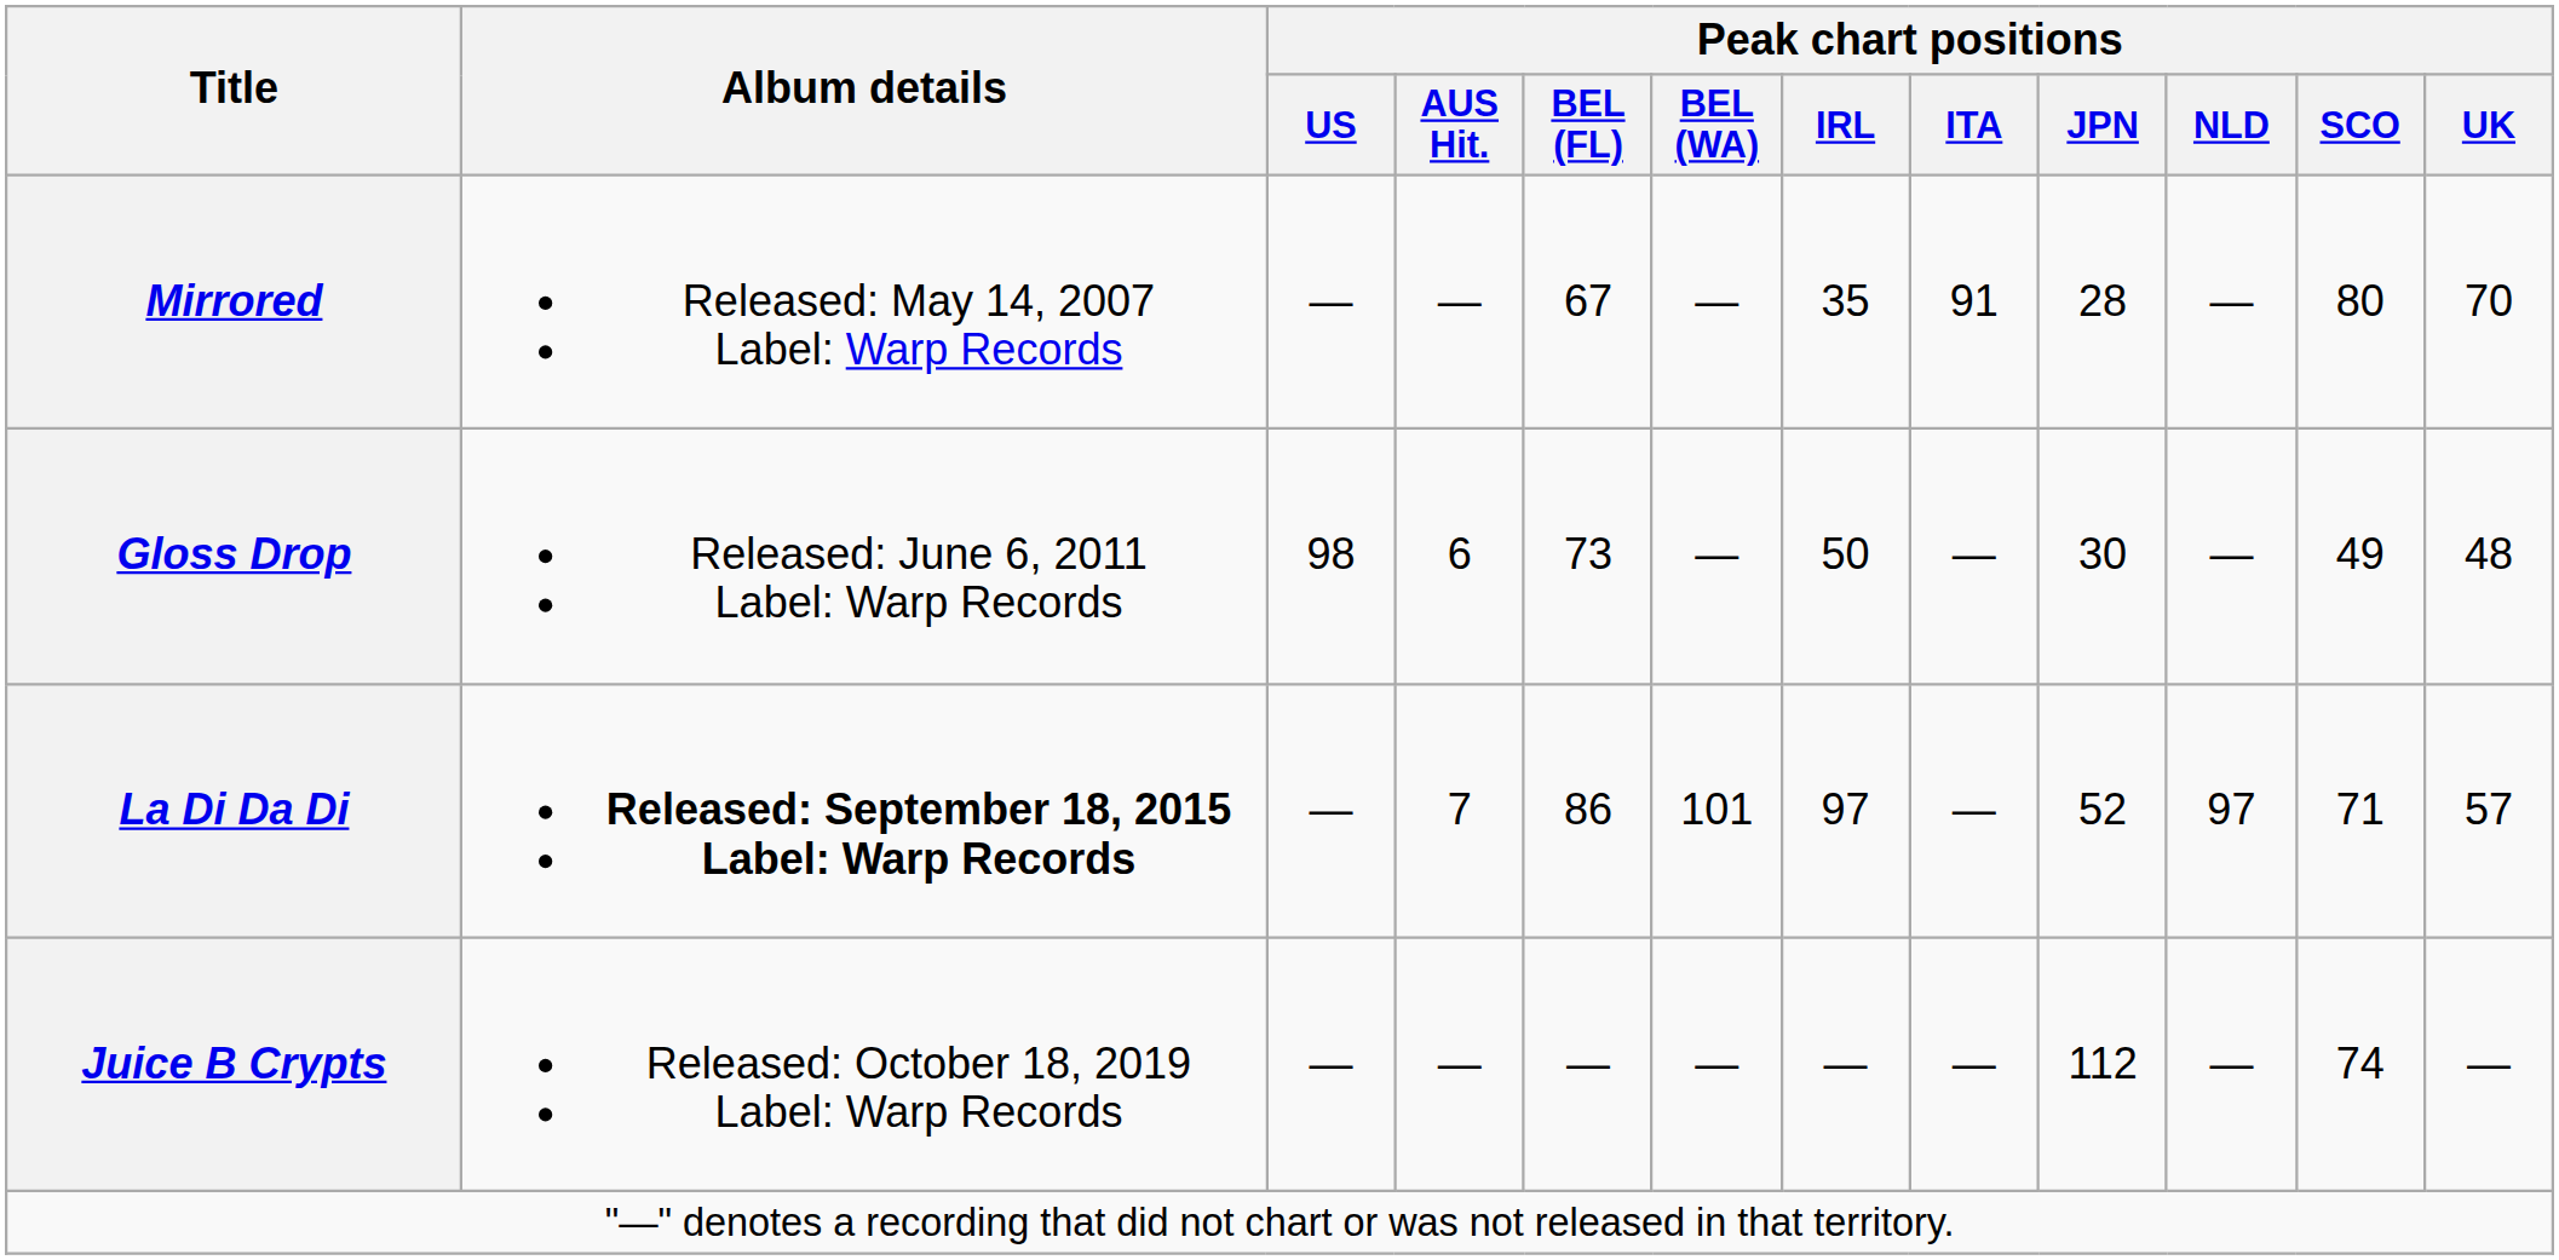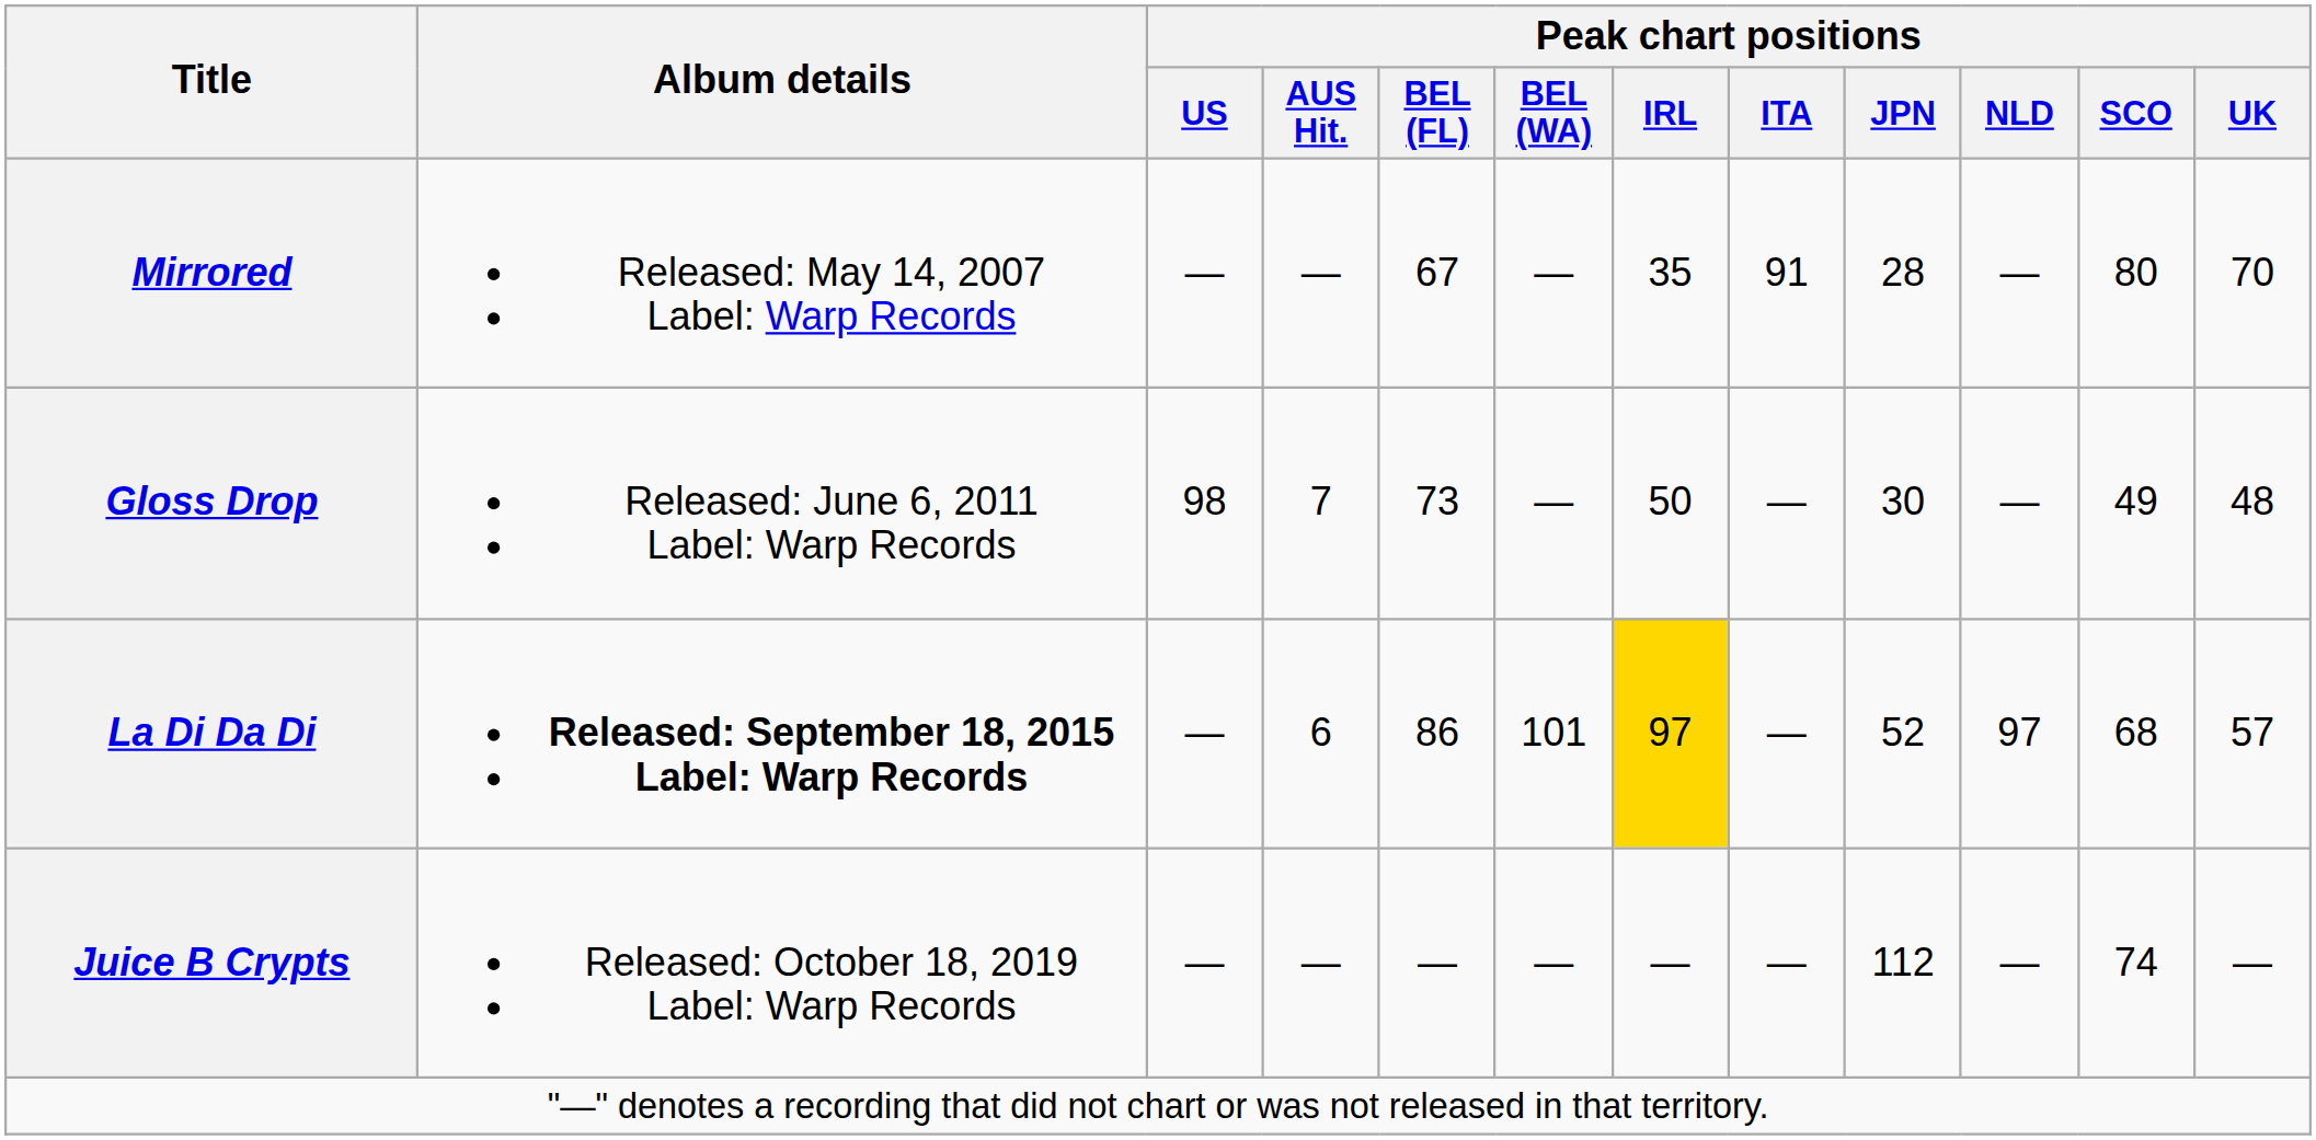Gloss Drop | Peak chart positions / AUS Hit.: 6 -> 7
La Di Da Di | Peak chart positions / AUS Hit.: 7 -> 6
La Di Da Di | Peak chart positions / IRL: no background -> gold background
La Di Da Di | Peak chart positions / SCO: 71 -> 68
